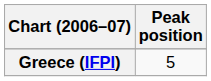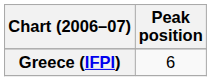Greece (IFPI) | Peak position: 5 -> 6
